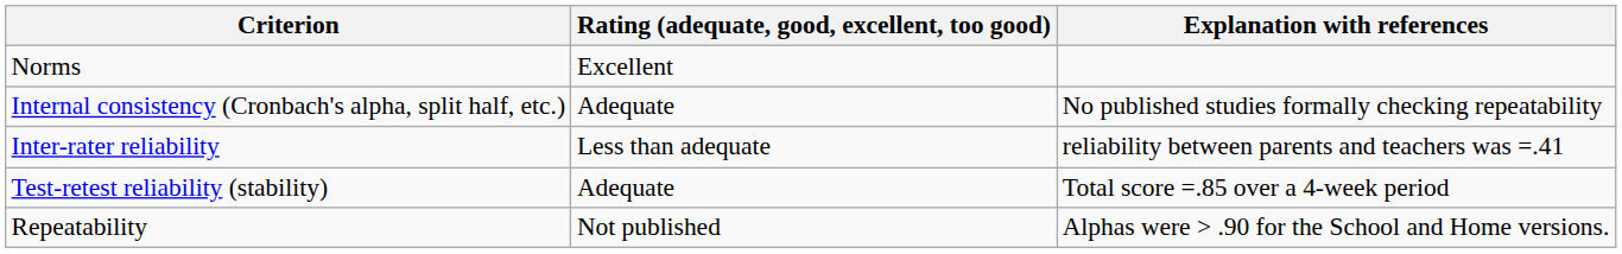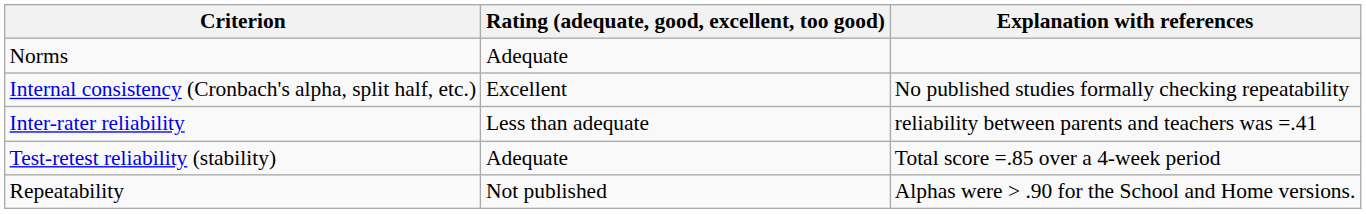Norms | Rating (adequate, good, excellent, too good): Excellent -> Adequate
Internal consistency (Cronbach's alpha, split half, etc.) | Rating (adequate, good, excellent, too good): Adequate -> Excellent
